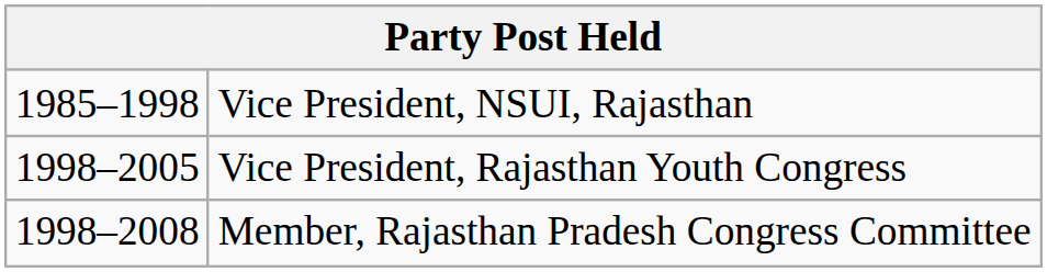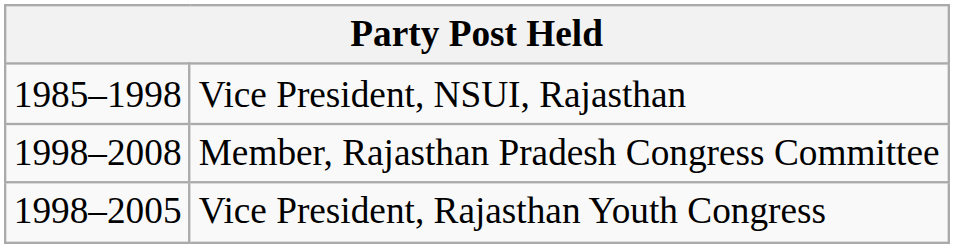rows swapped: Member, Rajasthan Pradesh Congress Committee <-> Vice President, Rajasthan Youth Congress
